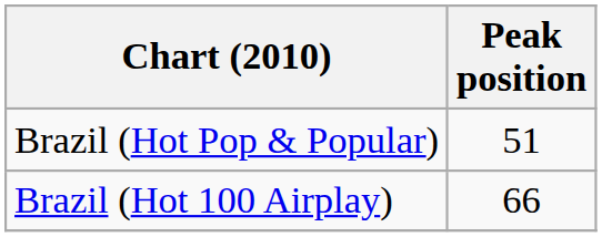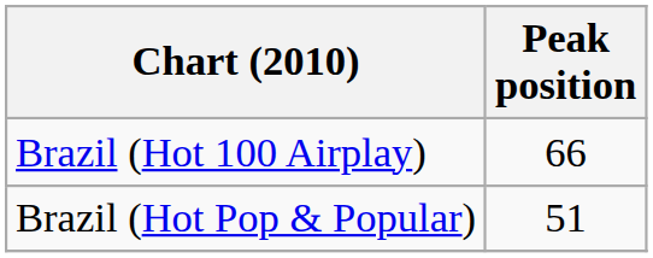rows swapped: Brazil (Hot 100 Airplay) <-> Brazil (Hot Pop & Popular)
